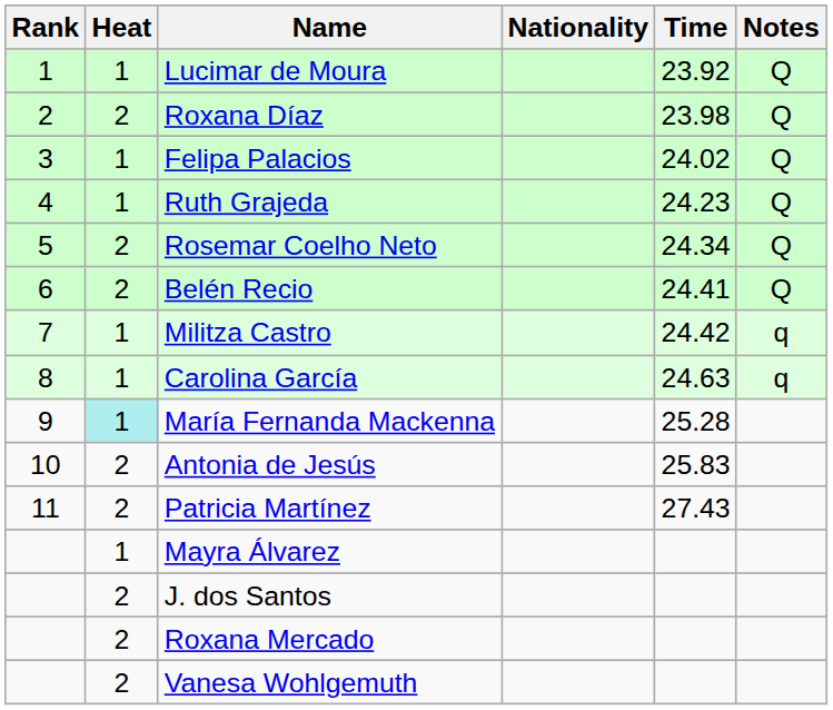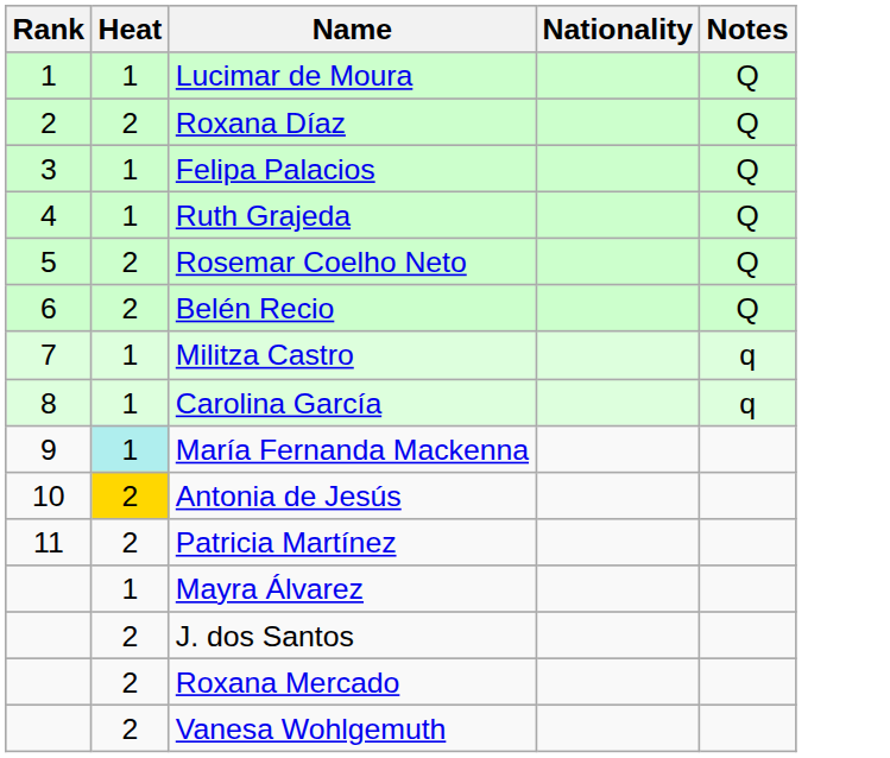- column: Time | 23.92 | 23.98 | 24.02 | 24.23 | 24.34 | 24.41 | 24.42 | 24.63 | 25.28 | 25.83 | 27.43
Antonia de Jesús | Heat: no background -> gold background
